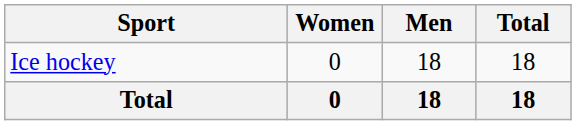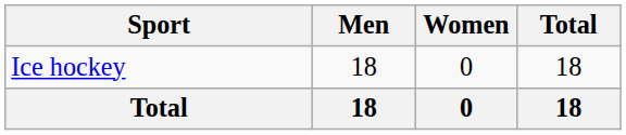columns swapped: Men <-> Women
